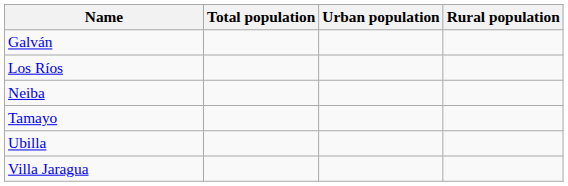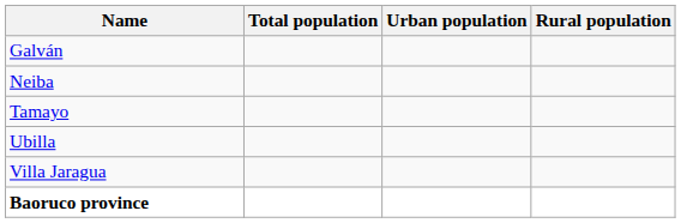- row: Los Ríos
+ row: Baoruco province
